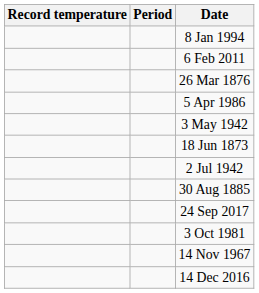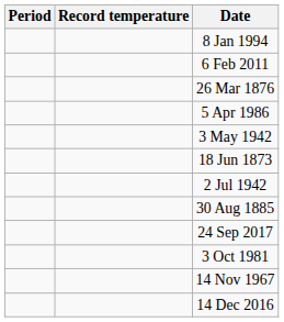columns swapped: Period <-> Record temperature
